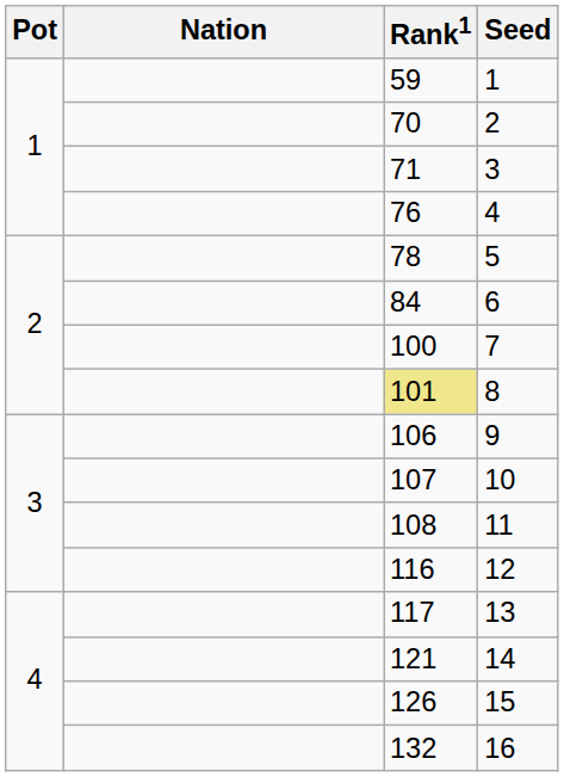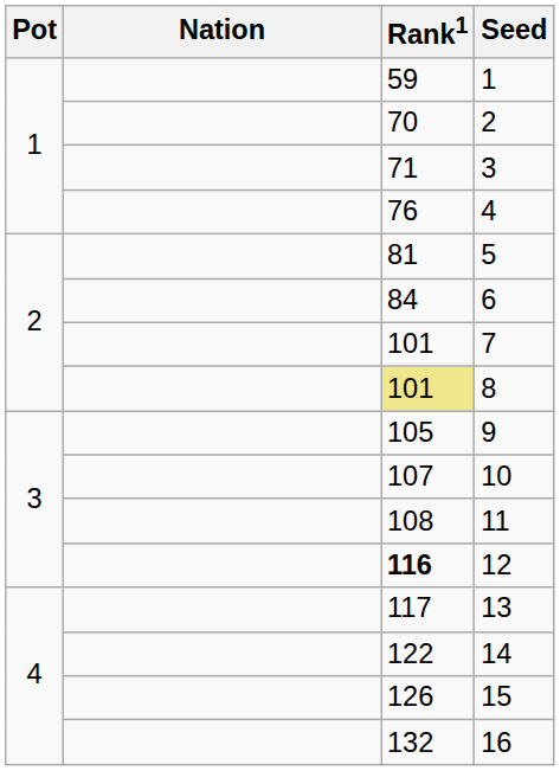5 | Rank1: 78 -> 81
7 | Rank1: 100 -> 101
9 | Rank1: 106 -> 105
12 | Rank1: normal -> bold
14 | Rank1: 121 -> 122
